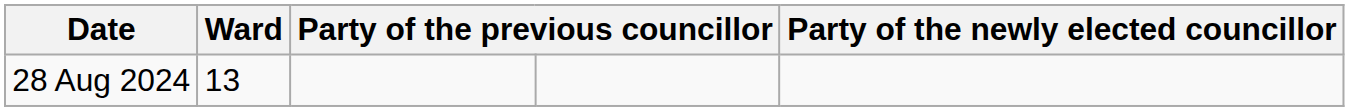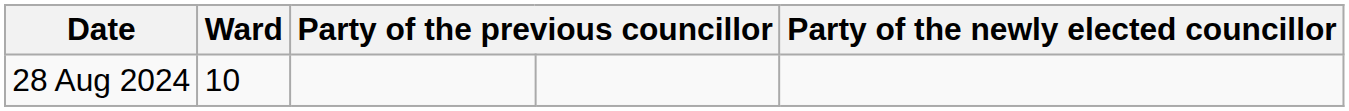28 Aug 2024 | Ward: 13 -> 10
